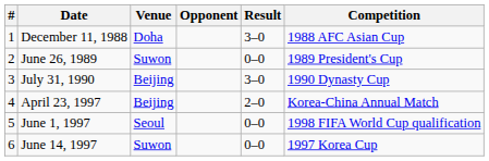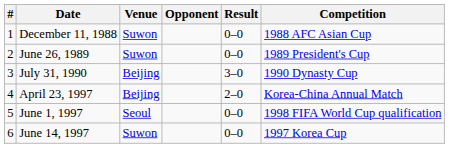December 11, 1988 | Venue: Doha -> Suwon
December 11, 1988 | Result: 3–0 -> 0–0
